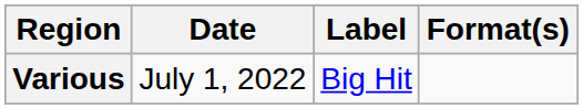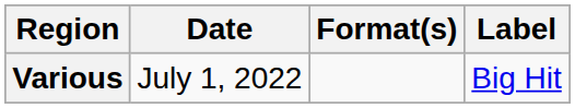columns swapped: Format(s) <-> Label
